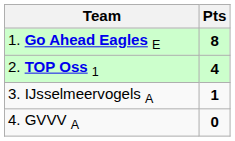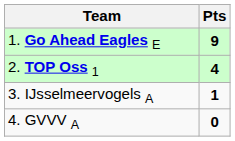1. Go Ahead Eagles E | Pts: 8 -> 9
